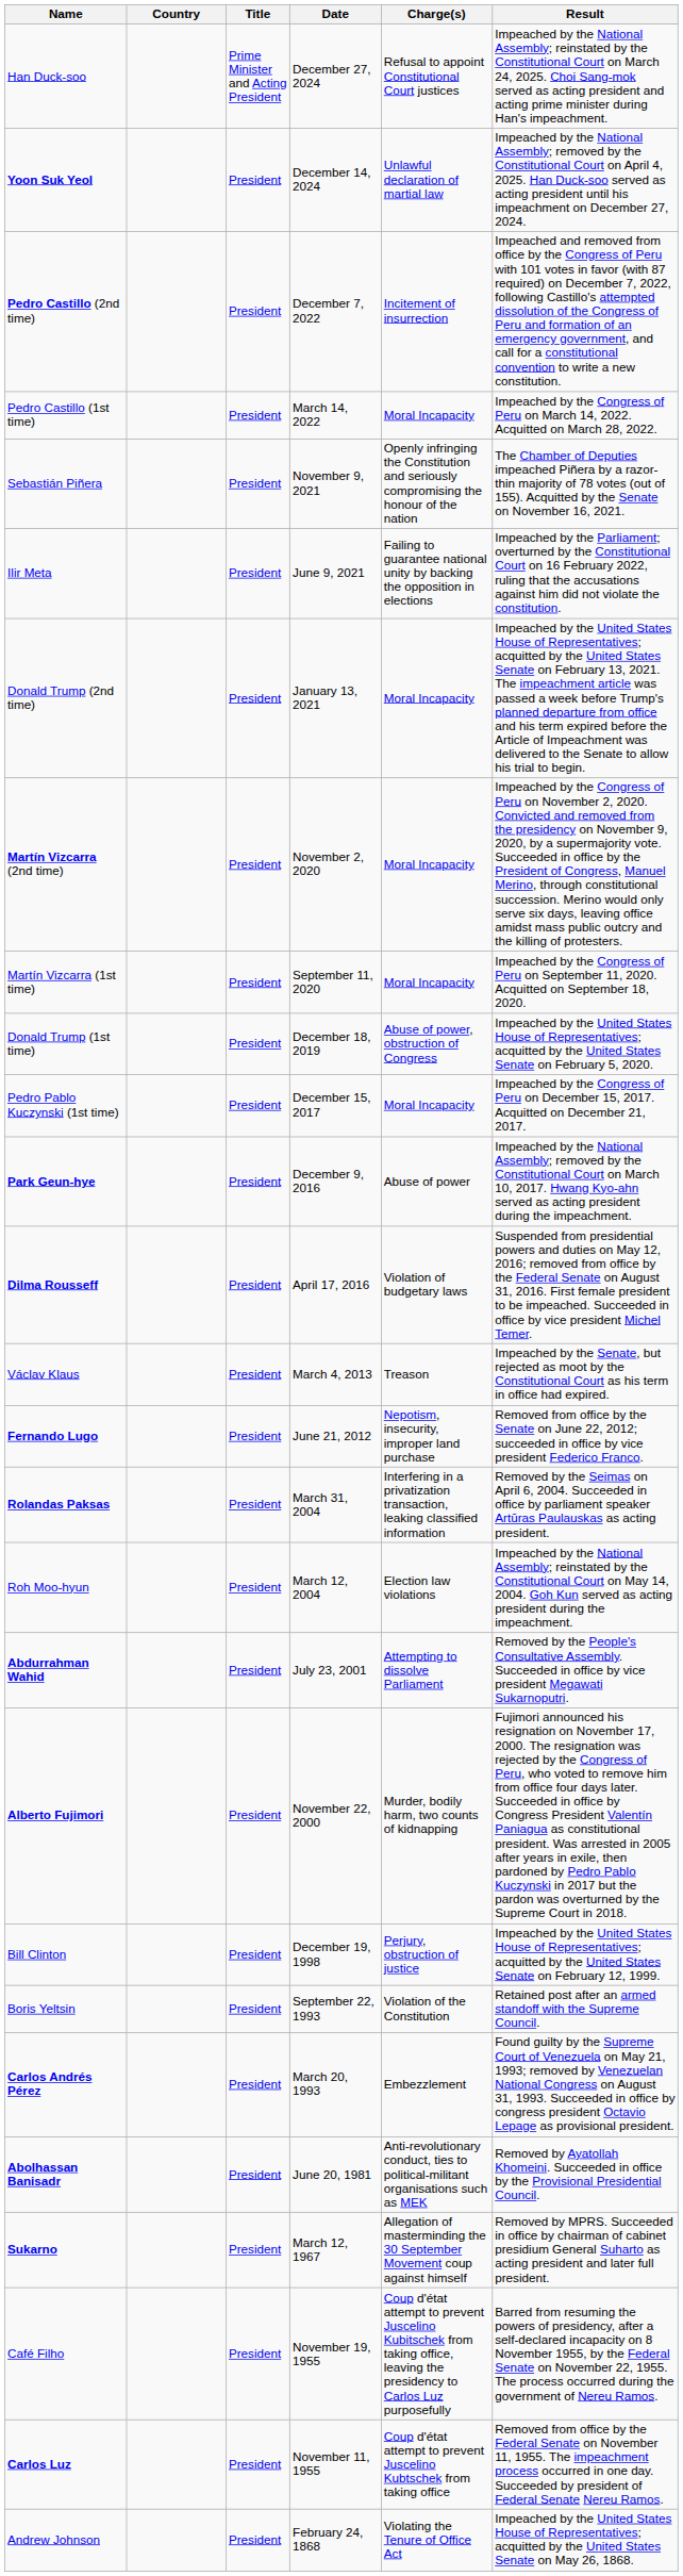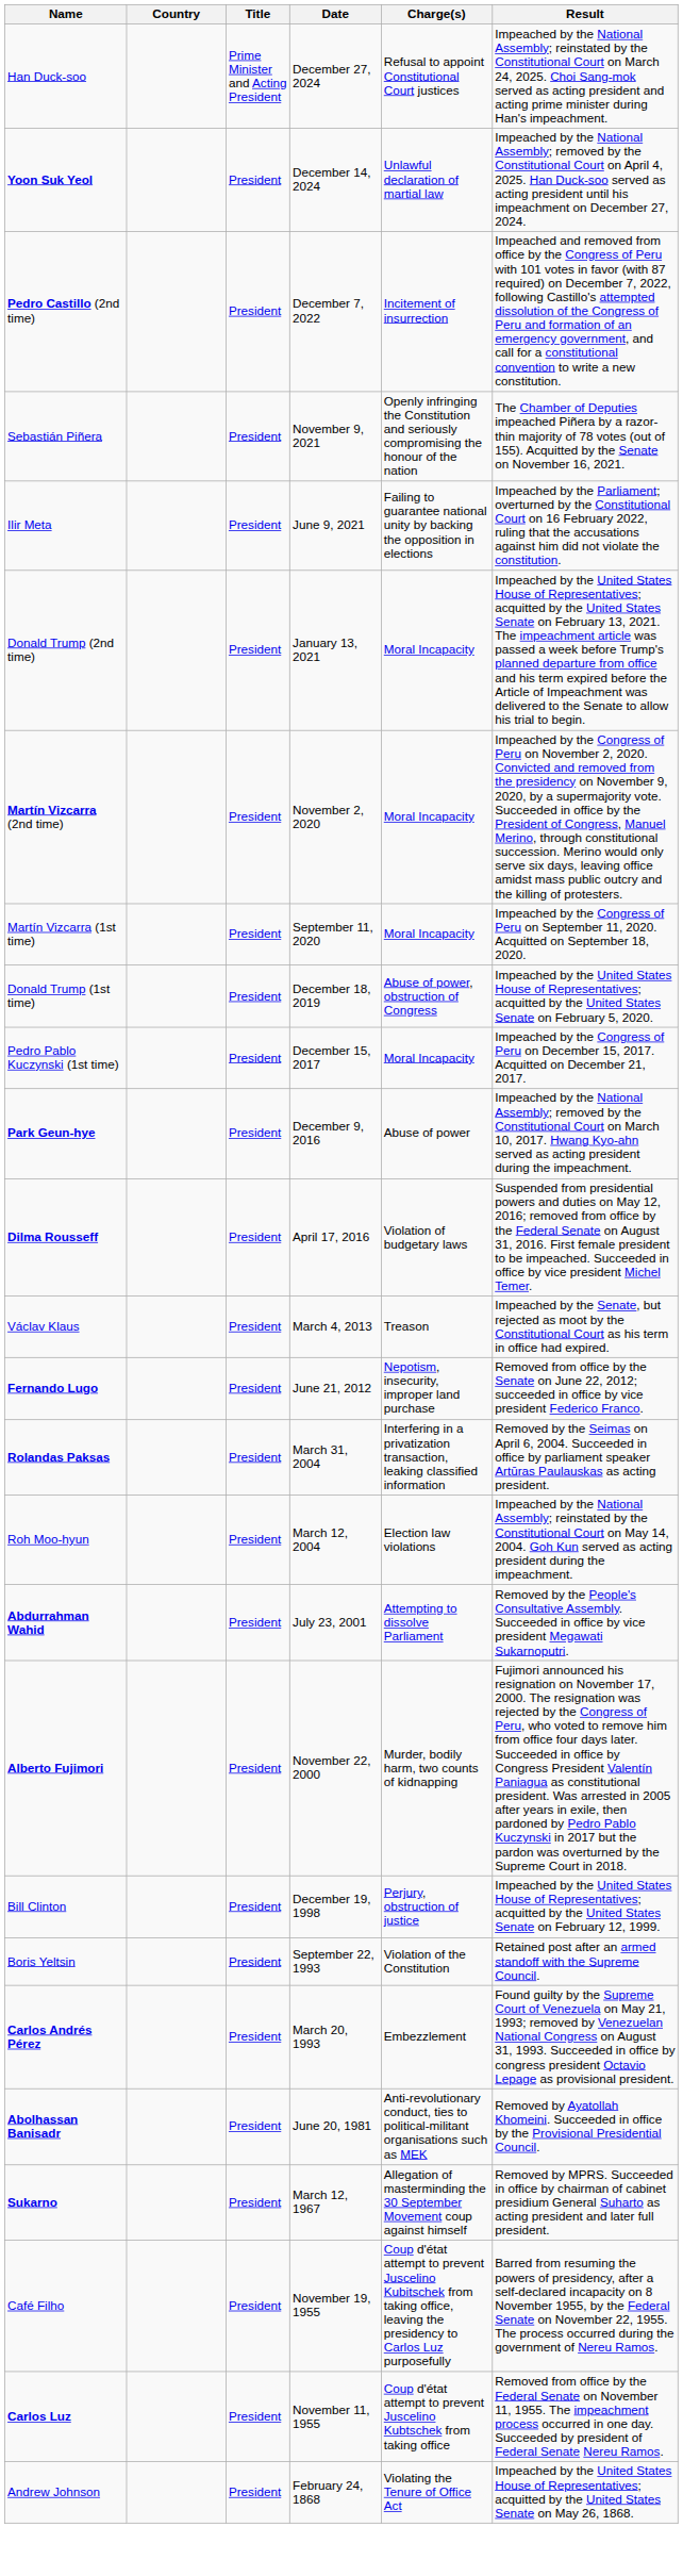- row: Pedro Castillo (1st time) | President | March 14, 2022 | Moral Incapacity | Impeached by the Congress of Peru on March 14, 2022. Acquitted on March 28, 2022.
